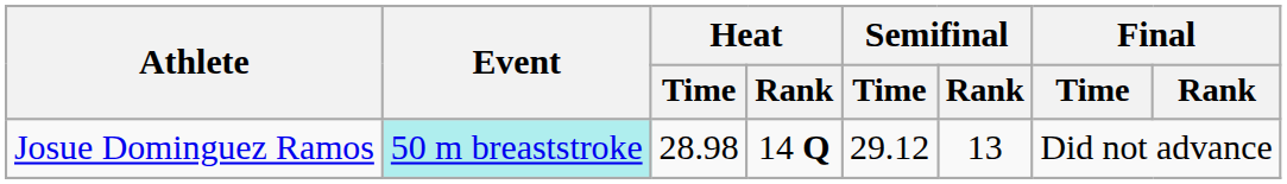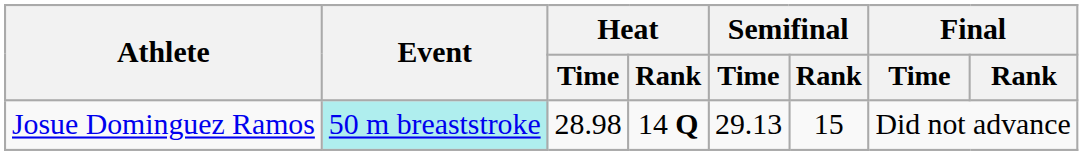Josue Dominguez Ramos | Semifinal / Time: 29.12 -> 29.13
Josue Dominguez Ramos | Semifinal / Rank: 13 -> 15
